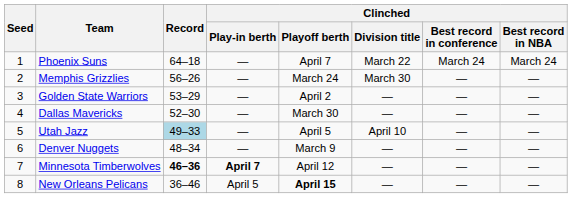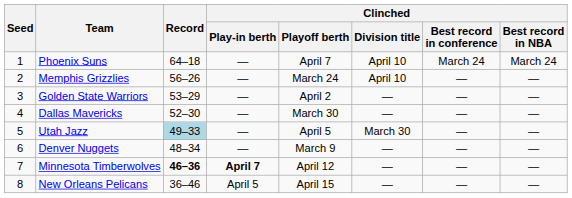Phoenix Suns | Clinched / Division title: March 22 -> April 10
Memphis Grizzlies | Clinched / Division title: March 30 -> April 10
Utah Jazz | Clinched / Division title: April 10 -> March 30
New Orleans Pelicans | Clinched / Playoff berth: bold -> normal
